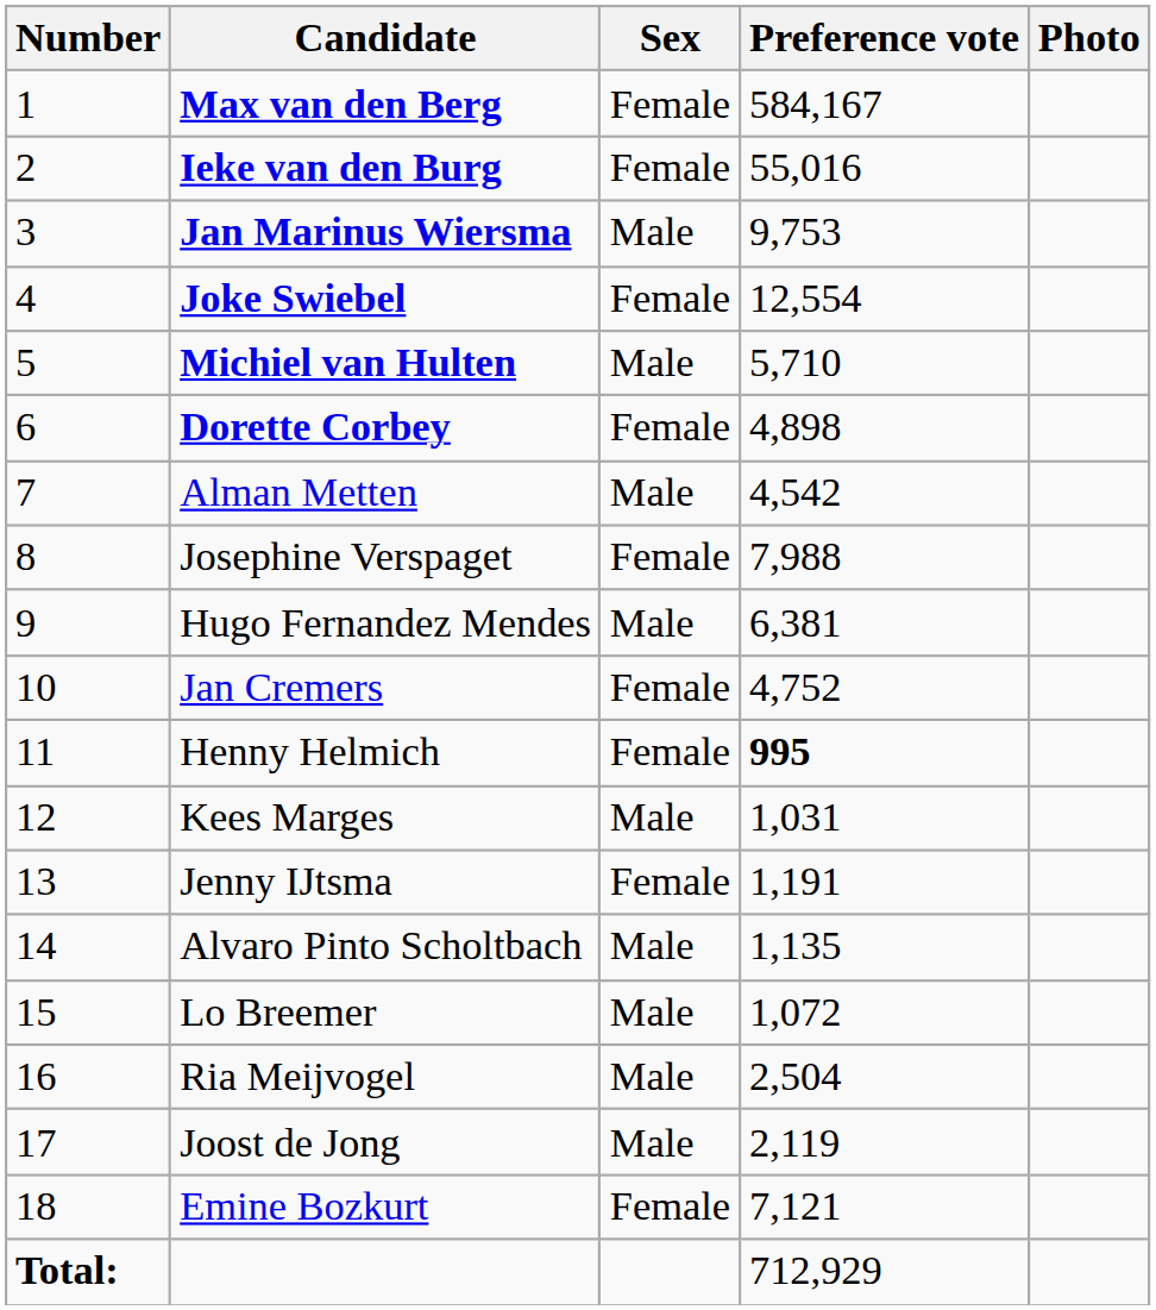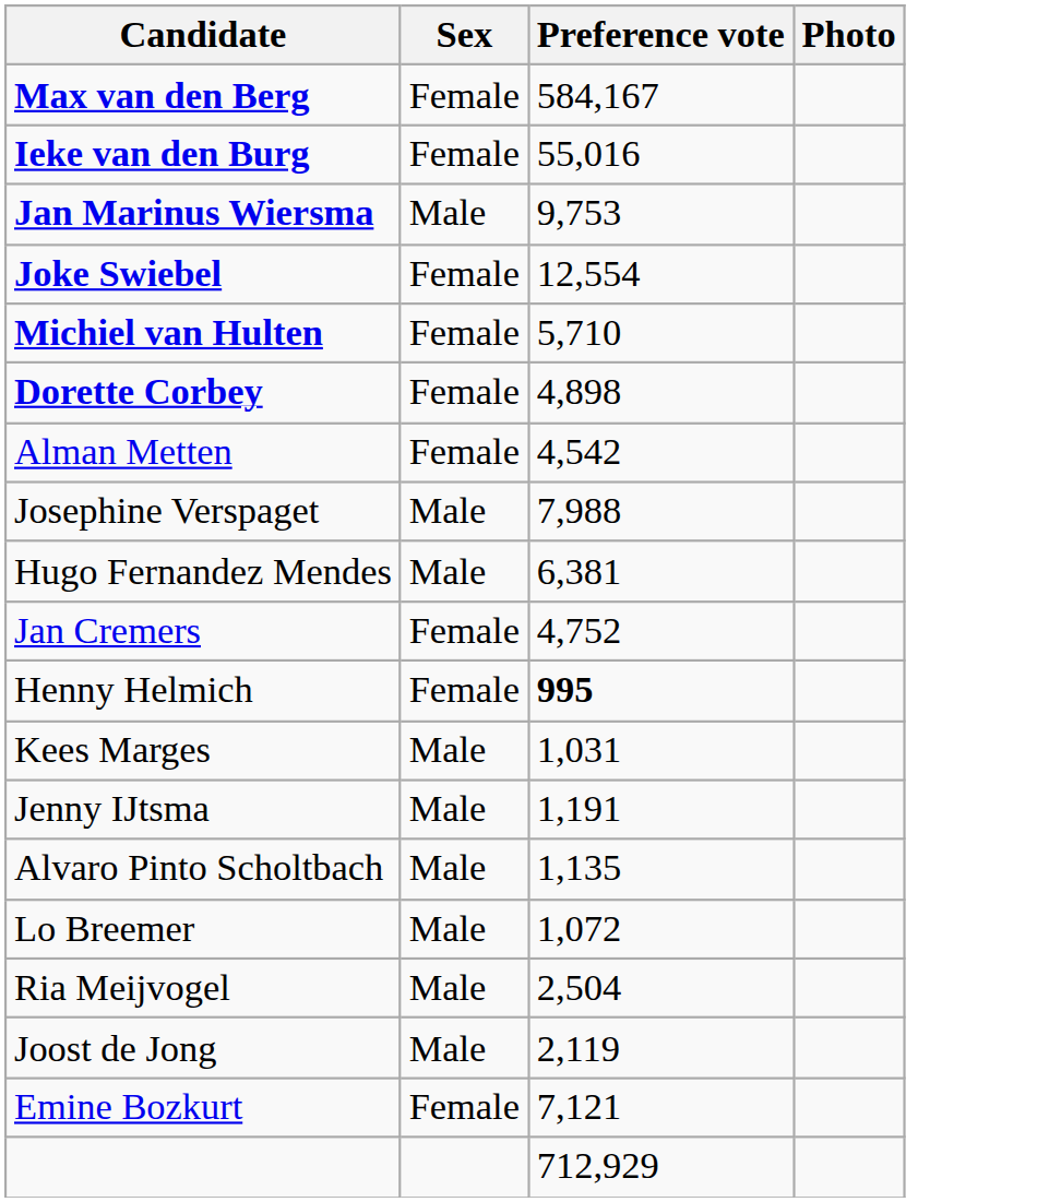- column: Number | 1 | 2 | 3 | 4 | 5 | 6 | 7 | 8 | 9 | 10 | 11 | 12 | 13 | 14 | 15 | 16 | 17 | 18 | Total:
Michiel van Hulten | Sex: Male -> Female
Alman Metten | Sex: Male -> Female
Josephine Verspaget | Sex: Female -> Male
Jenny IJtsma | Sex: Female -> Male
